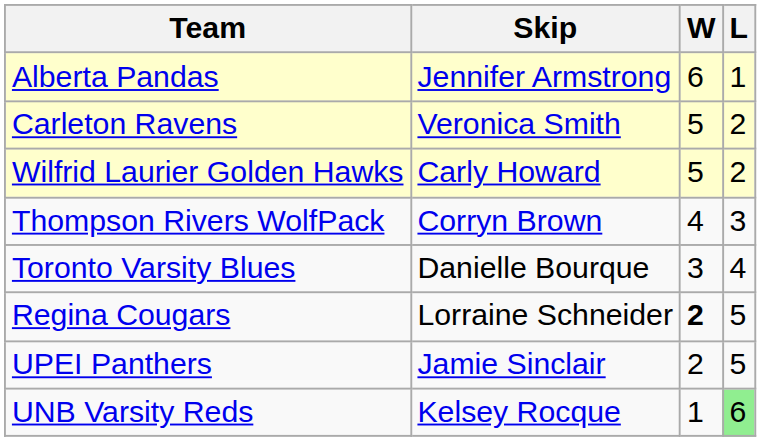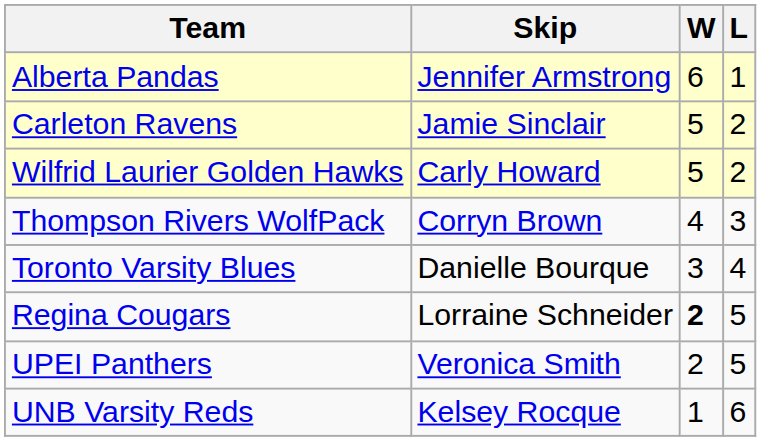Carleton Ravens | Skip: Veronica Smith -> Jamie Sinclair
UPEI Panthers | Skip: Jamie Sinclair -> Veronica Smith
UNB Varsity Reds | L: lightgreen background -> no background
